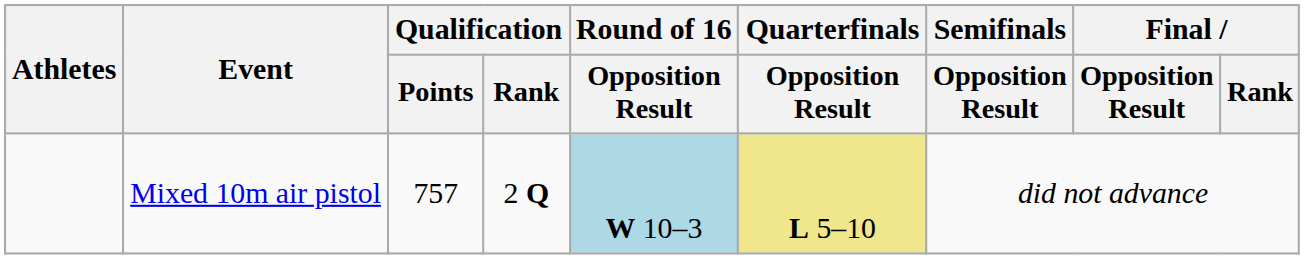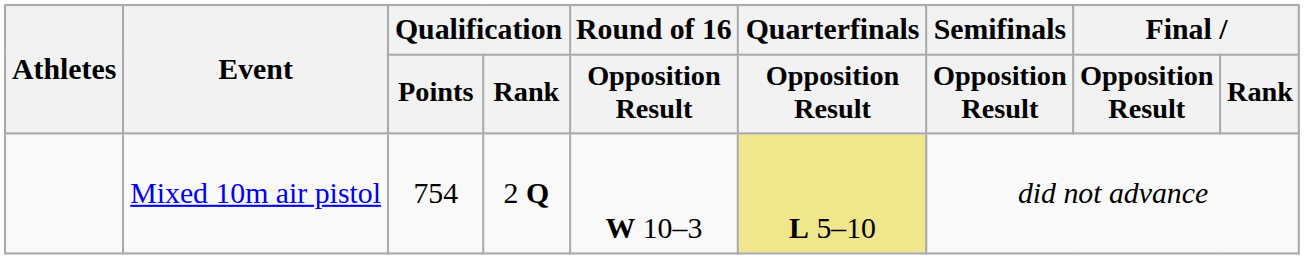Mixed 10m air pistol | Qualification / Points: 757 -> 754
Mixed 10m air pistol | Round of 16 / Opposition Result: lightblue background -> no background
